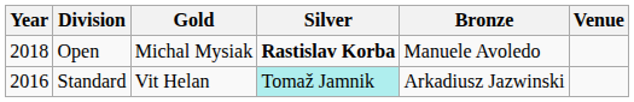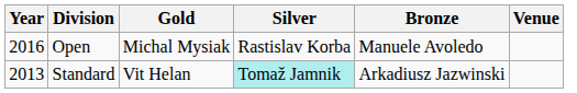Open | Year: 2018 -> 2016
Open | Silver: bold -> normal
Standard | Year: 2016 -> 2013
